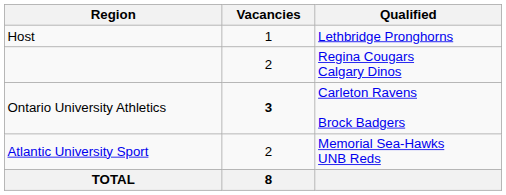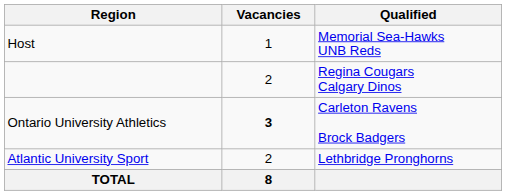Host | Qualified: Lethbridge Pronghorns -> Memorial Sea-Hawks UNB Reds
Atlantic University Sport | Qualified: Memorial Sea-Hawks UNB Reds -> Lethbridge Pronghorns
